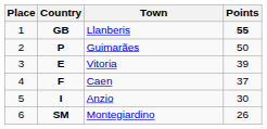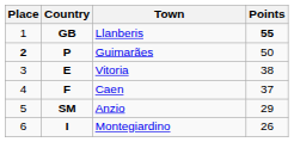Guimarães | Place: normal -> bold
Vitoria | Points: 39 -> 38
Anzio | Country: I -> SM
Anzio | Points: 30 -> 29
Montegiardino | Country: SM -> I
